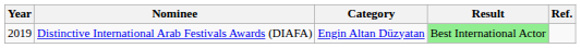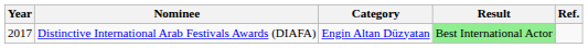Distinctive International Arab Festivals Awards (DIAFA) | Year: 2019 -> 2017
